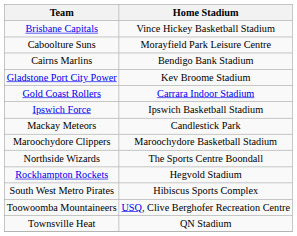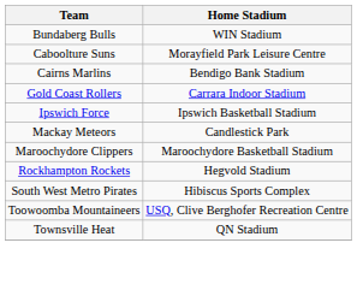- row: Brisbane Capitals | Vince Hickey Basketball Stadium
+ row: Bundaberg Bulls | WIN Stadium
- row: Gladstone Port City Power | Kev Broome Stadium
- row: Northside Wizards | The Sports Centre Boondall
